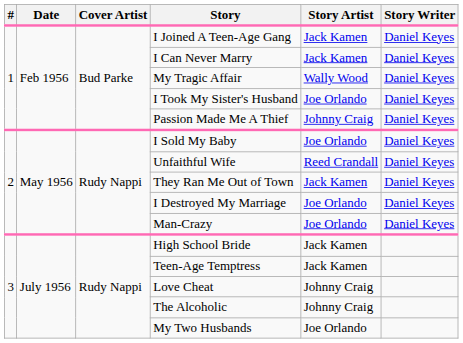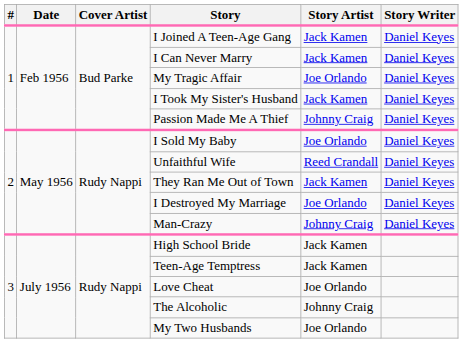My Tragic Affair | Story Artist: Wally Wood -> Joe Orlando
I Took My Sister's Husband | Story Artist: Joe Orlando -> Jack Kamen
Man-Crazy | Story Artist: Joe Orlando -> Johnny Craig
Love Cheat | Story Artist: Johnny Craig -> Joe Orlando
